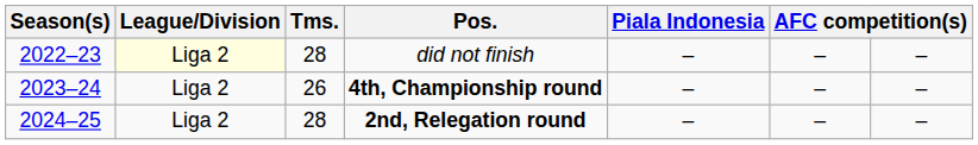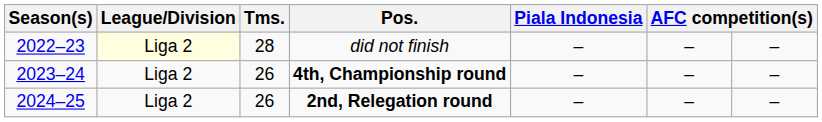2nd, Relegation round | Tms.: 28 -> 26
